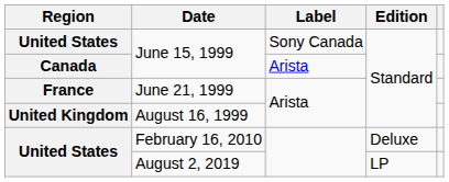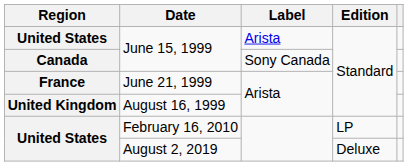United States / June 15, 1999 | Label: Sony Canada -> Arista
Canada / June 15, 1999 | Label: Arista -> Sony Canada
February 16, 2010 | Edition: Deluxe -> LP
August 2, 2019 | Edition: LP -> Deluxe
